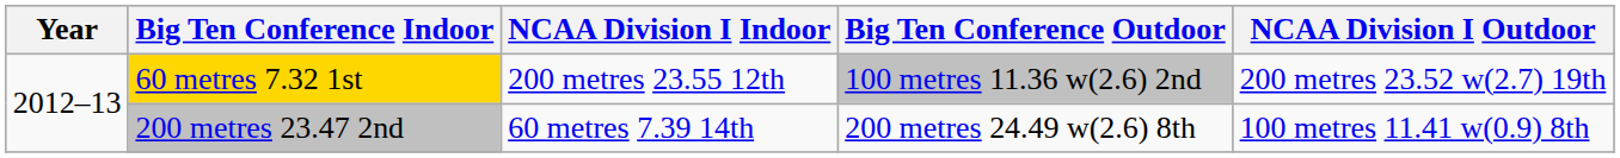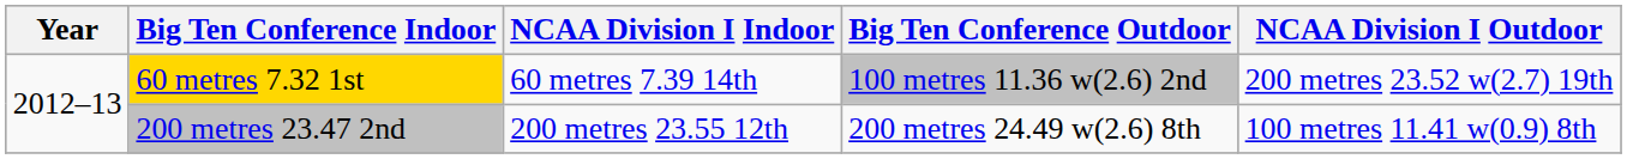60 metres 7.32 1st | NCAA Division I Indoor: 200 metres 23.55 12th -> 60 metres 7.39 14th
200 metres 23.47 2nd | NCAA Division I Indoor: 60 metres 7.39 14th -> 200 metres 23.55 12th
